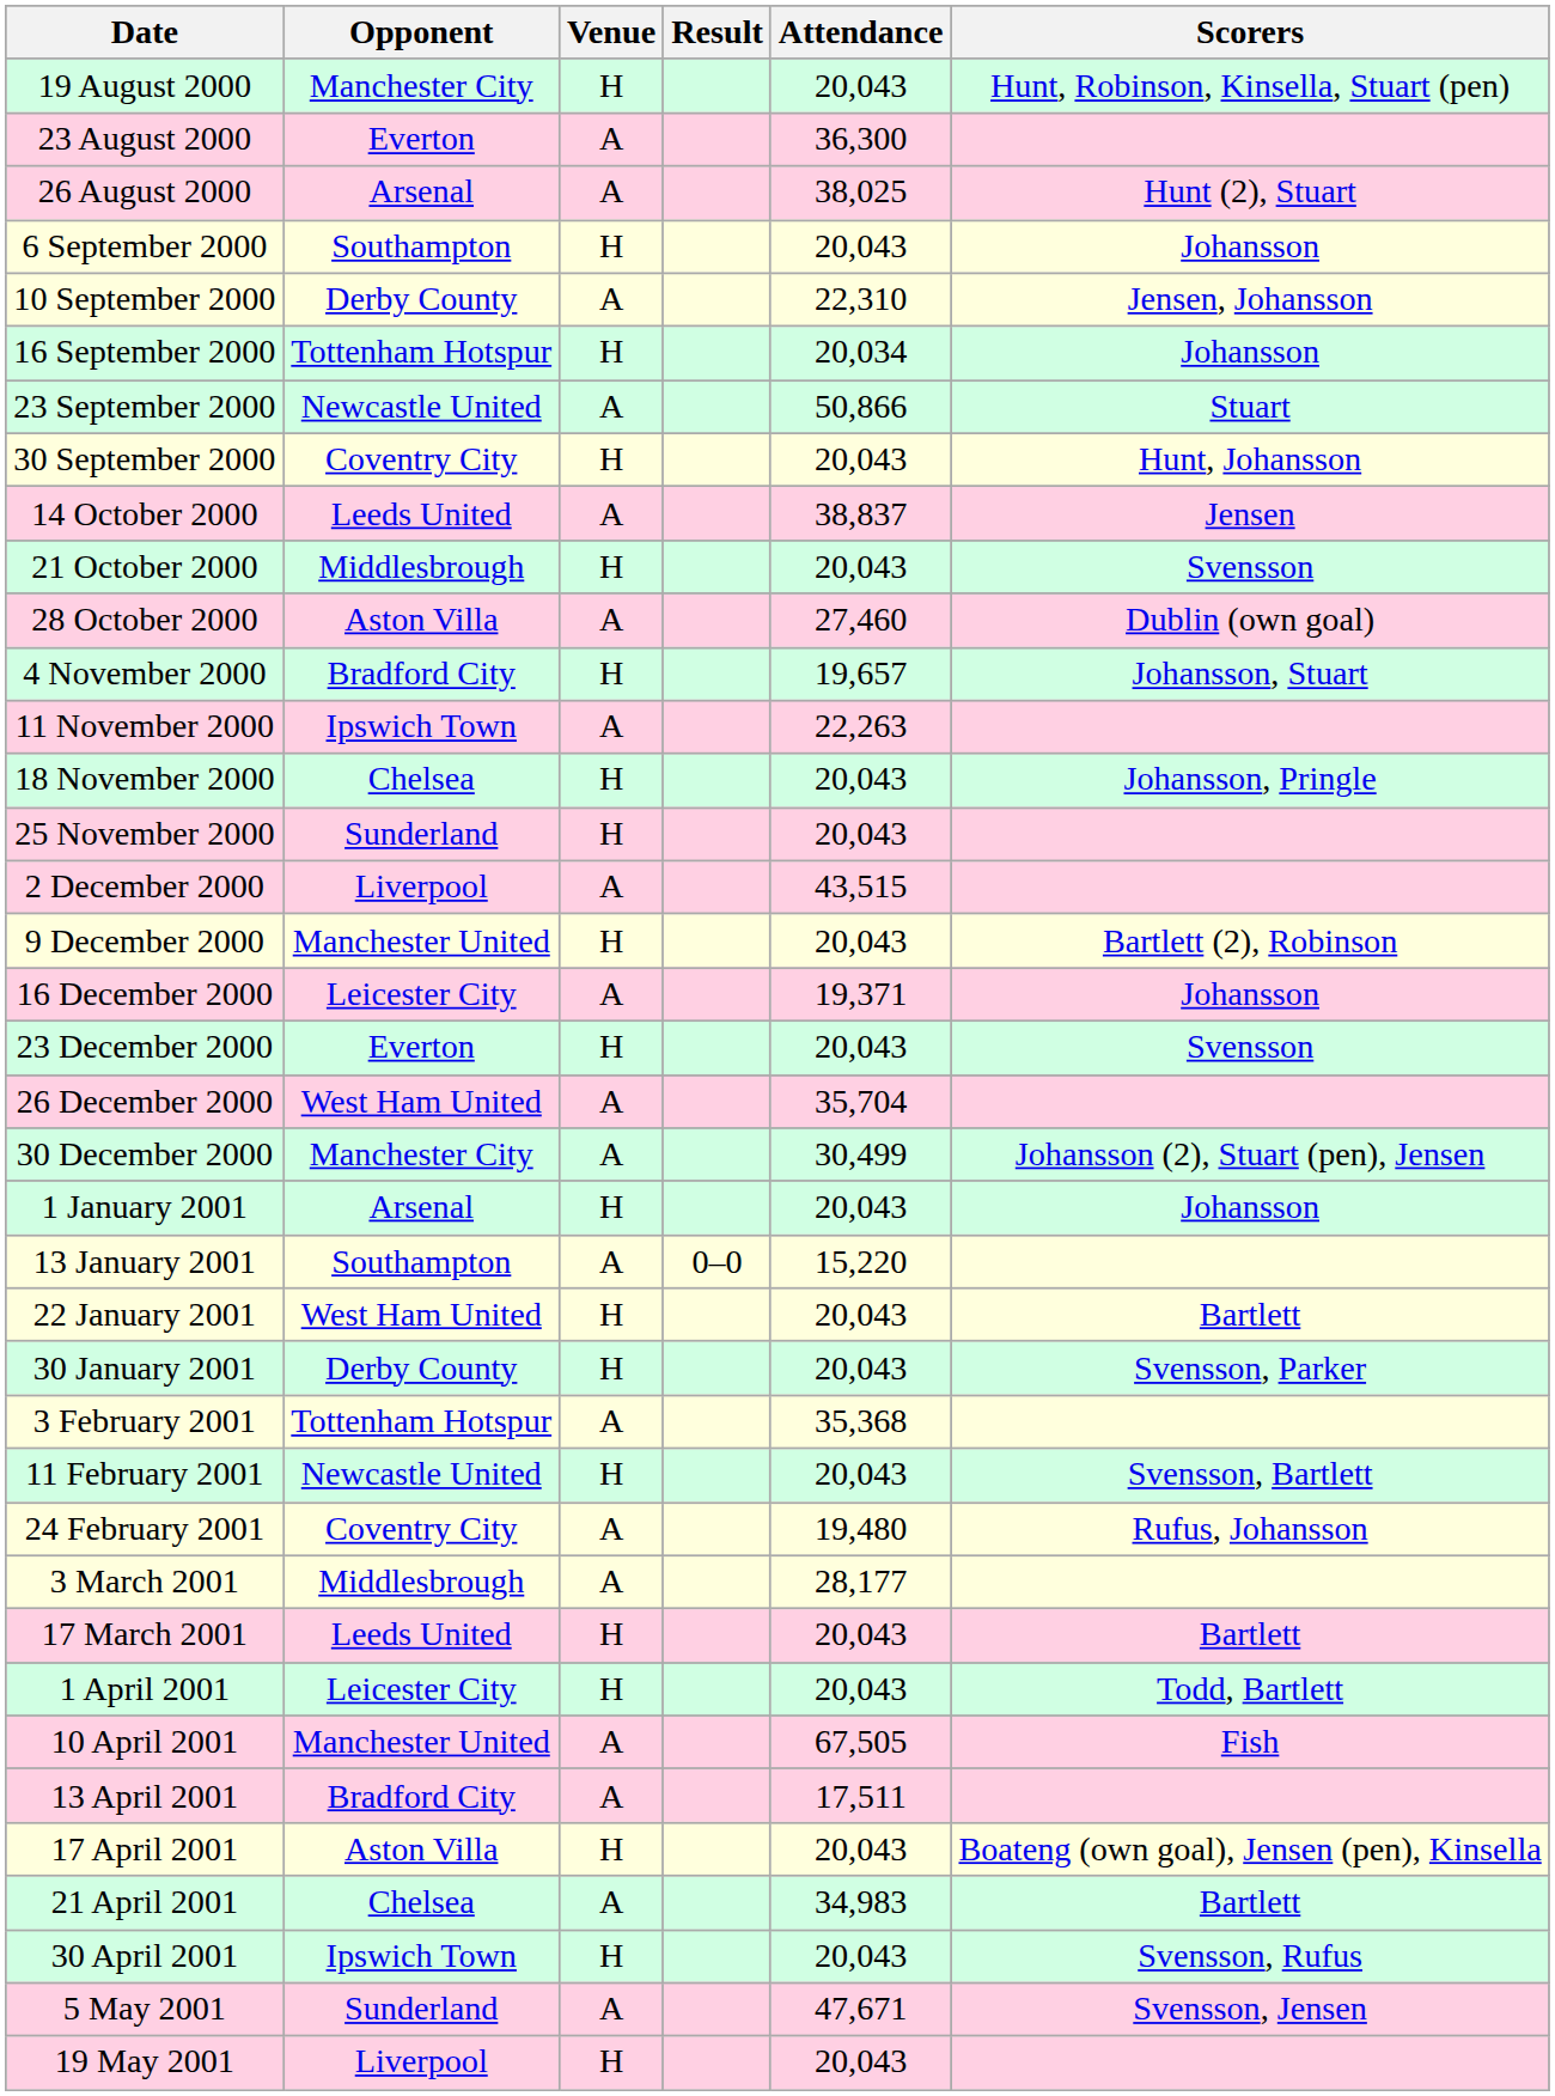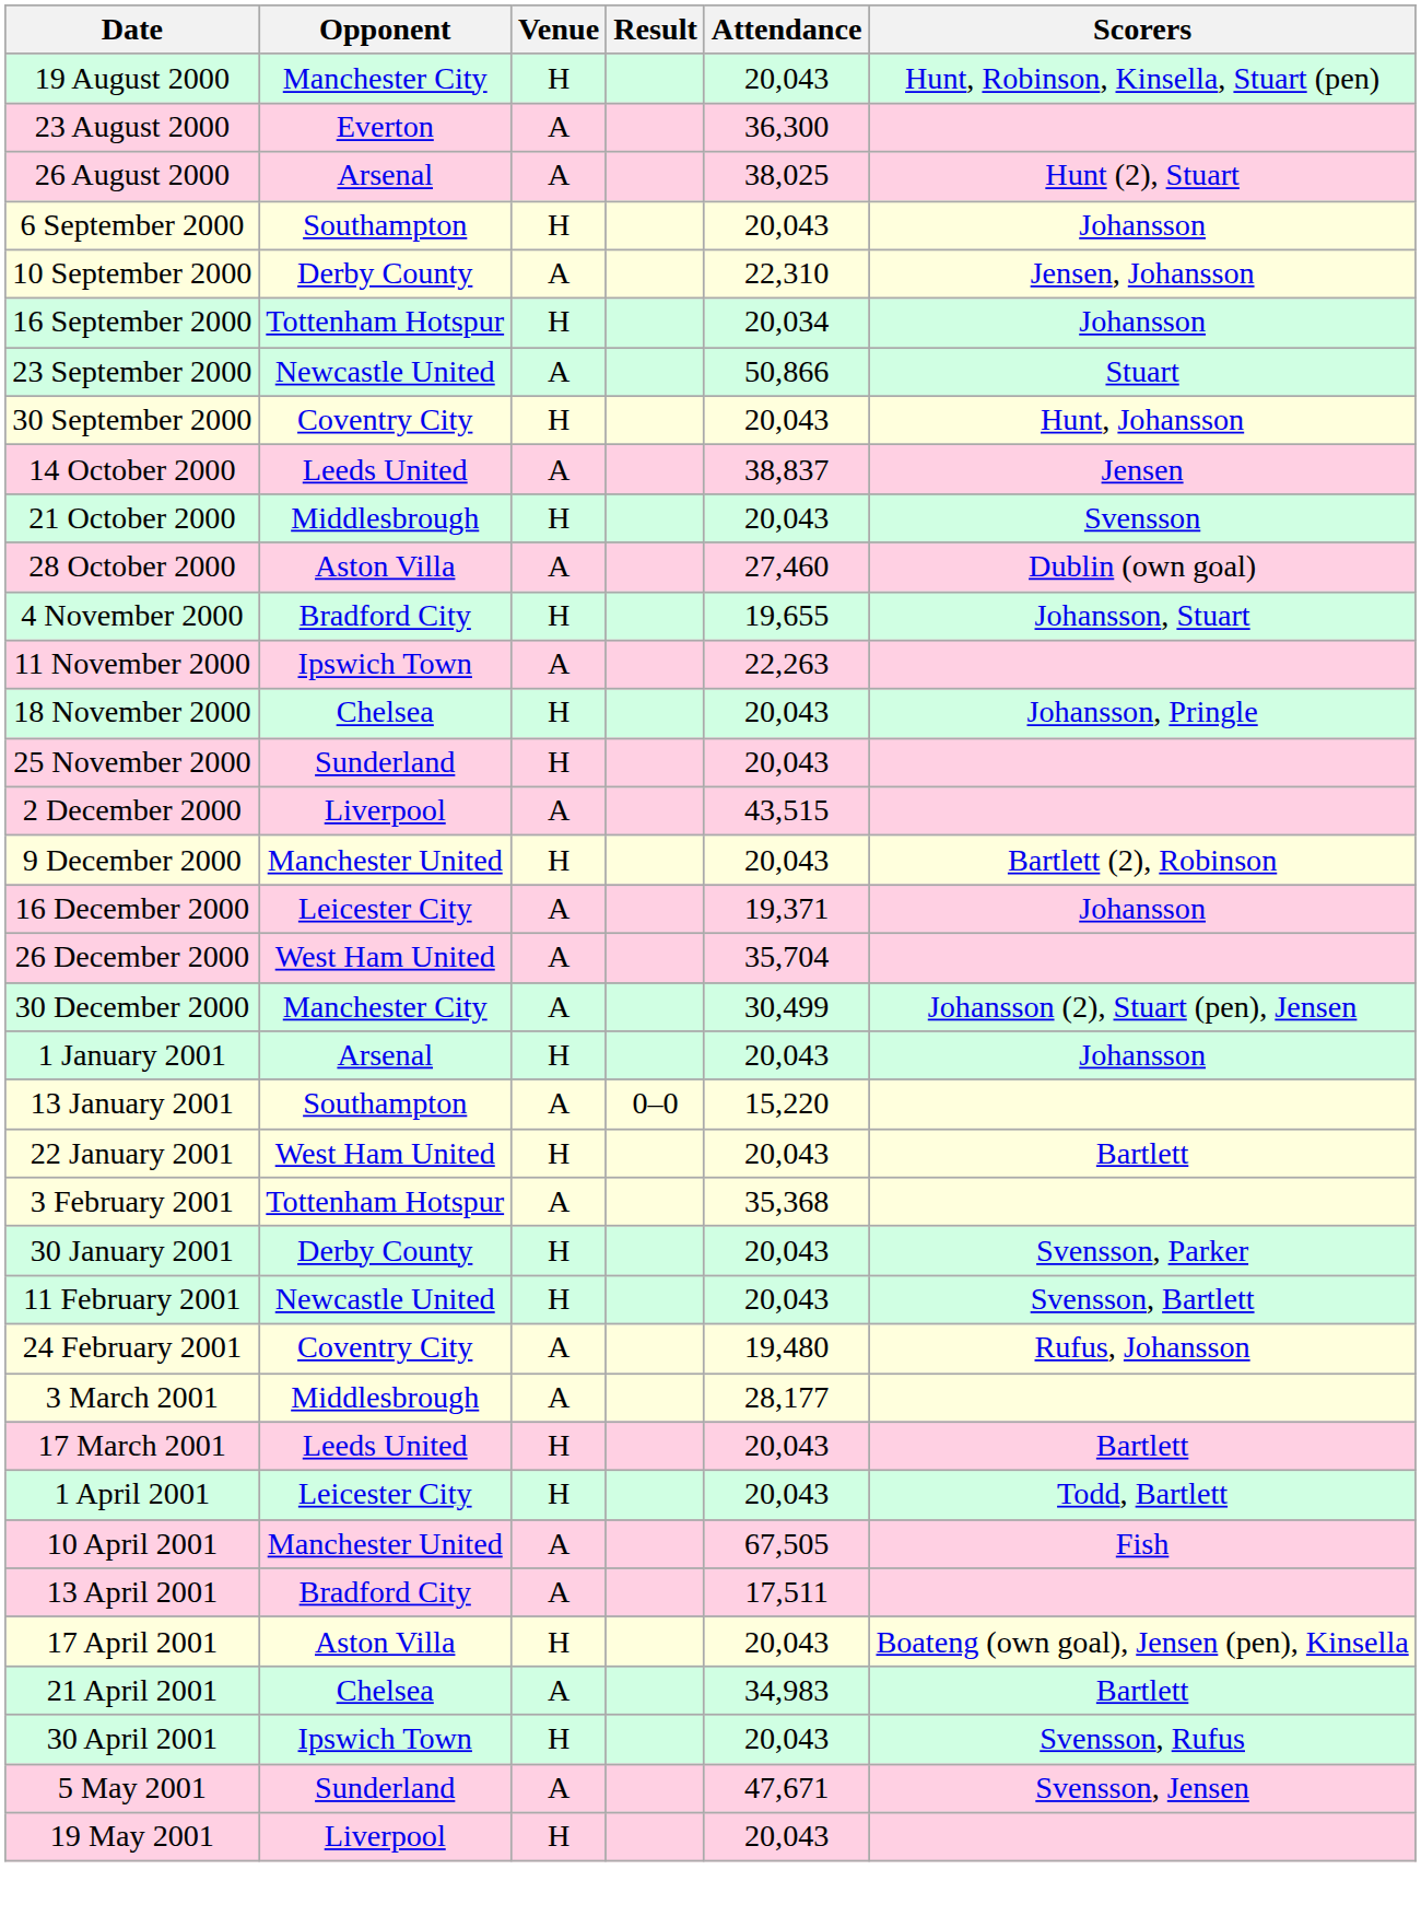4 November 2000 | Attendance: 19,657 -> 19,655
- row: 23 December 2000 | Everton | H | 20,043 | Svensson
rows swapped: 30 January 2001 <-> 3 February 2001
